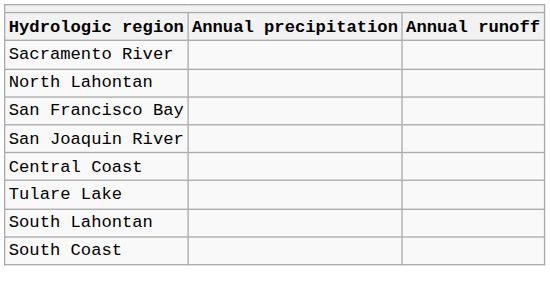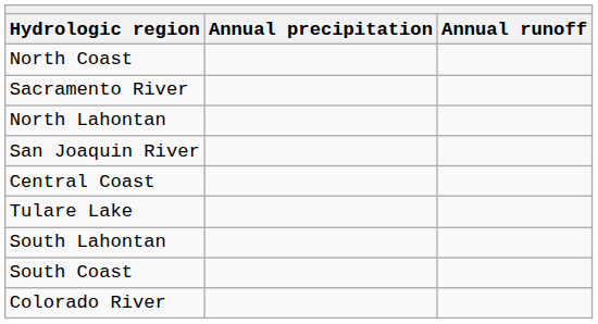+ row: North Coast
- row: San Francisco Bay
+ row: Colorado River
